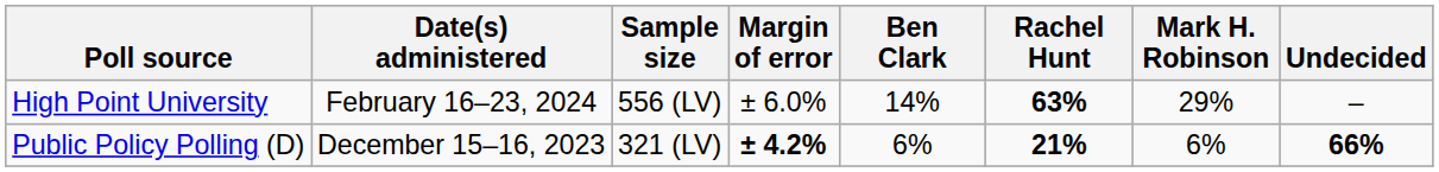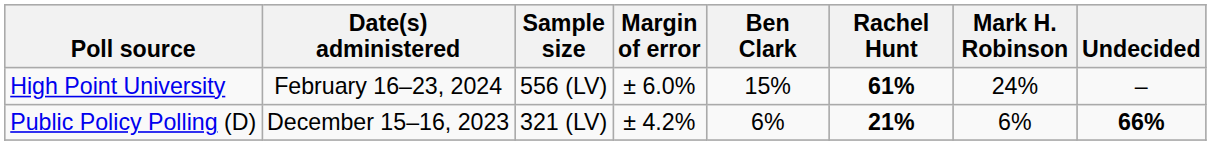High Point University | Ben Clark: 14% -> 15%
High Point University | Rachel Hunt: 63% -> 61%
High Point University | Mark H. Robinson: 29% -> 24%
Public Policy Polling (D) | Margin of error: bold -> normal
